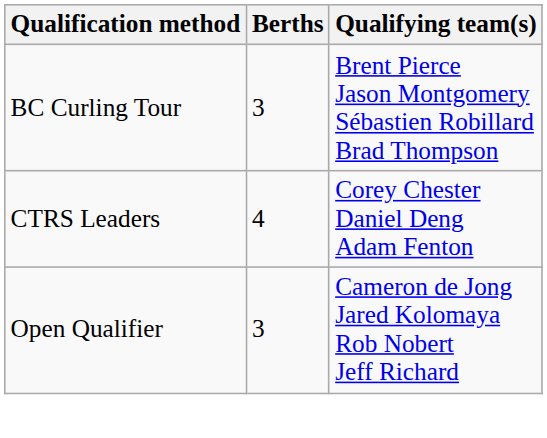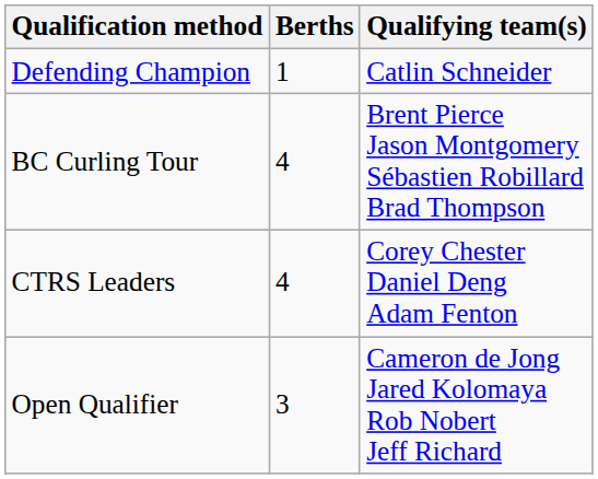+ row: Defending Champion | 1 | Catlin Schneider
BC Curling Tour | Berths: 3 -> 4
